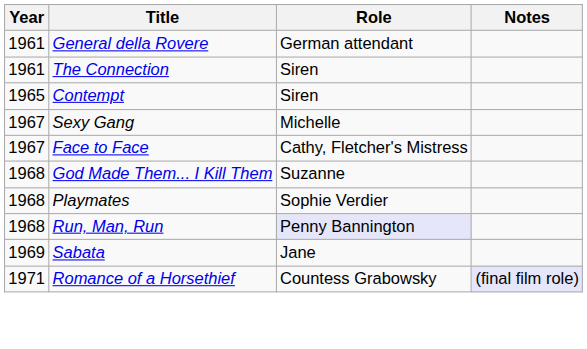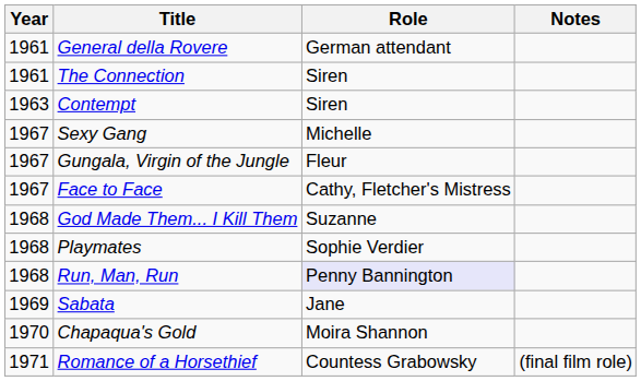Contempt | Year: 1965 -> 1963
+ row: 1967 | Gungala, Virgin of the Jungle | Fleur
+ row: 1970 | Chapaqua's Gold | Moira Shannon
Romance of a Horsethief | Notes: lavender background -> no background
